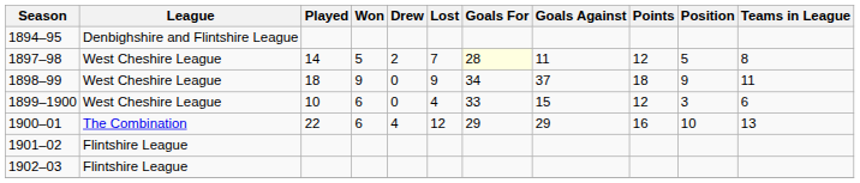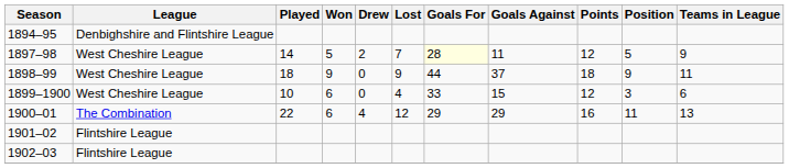1897–98 | Teams in League: 8 -> 9
1898–99 | Goals For: 34 -> 44
1900–01 | Position: 10 -> 11
